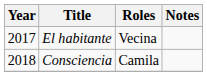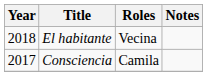El habitante | Year: 2017 -> 2018
Consciencia | Year: 2018 -> 2017
